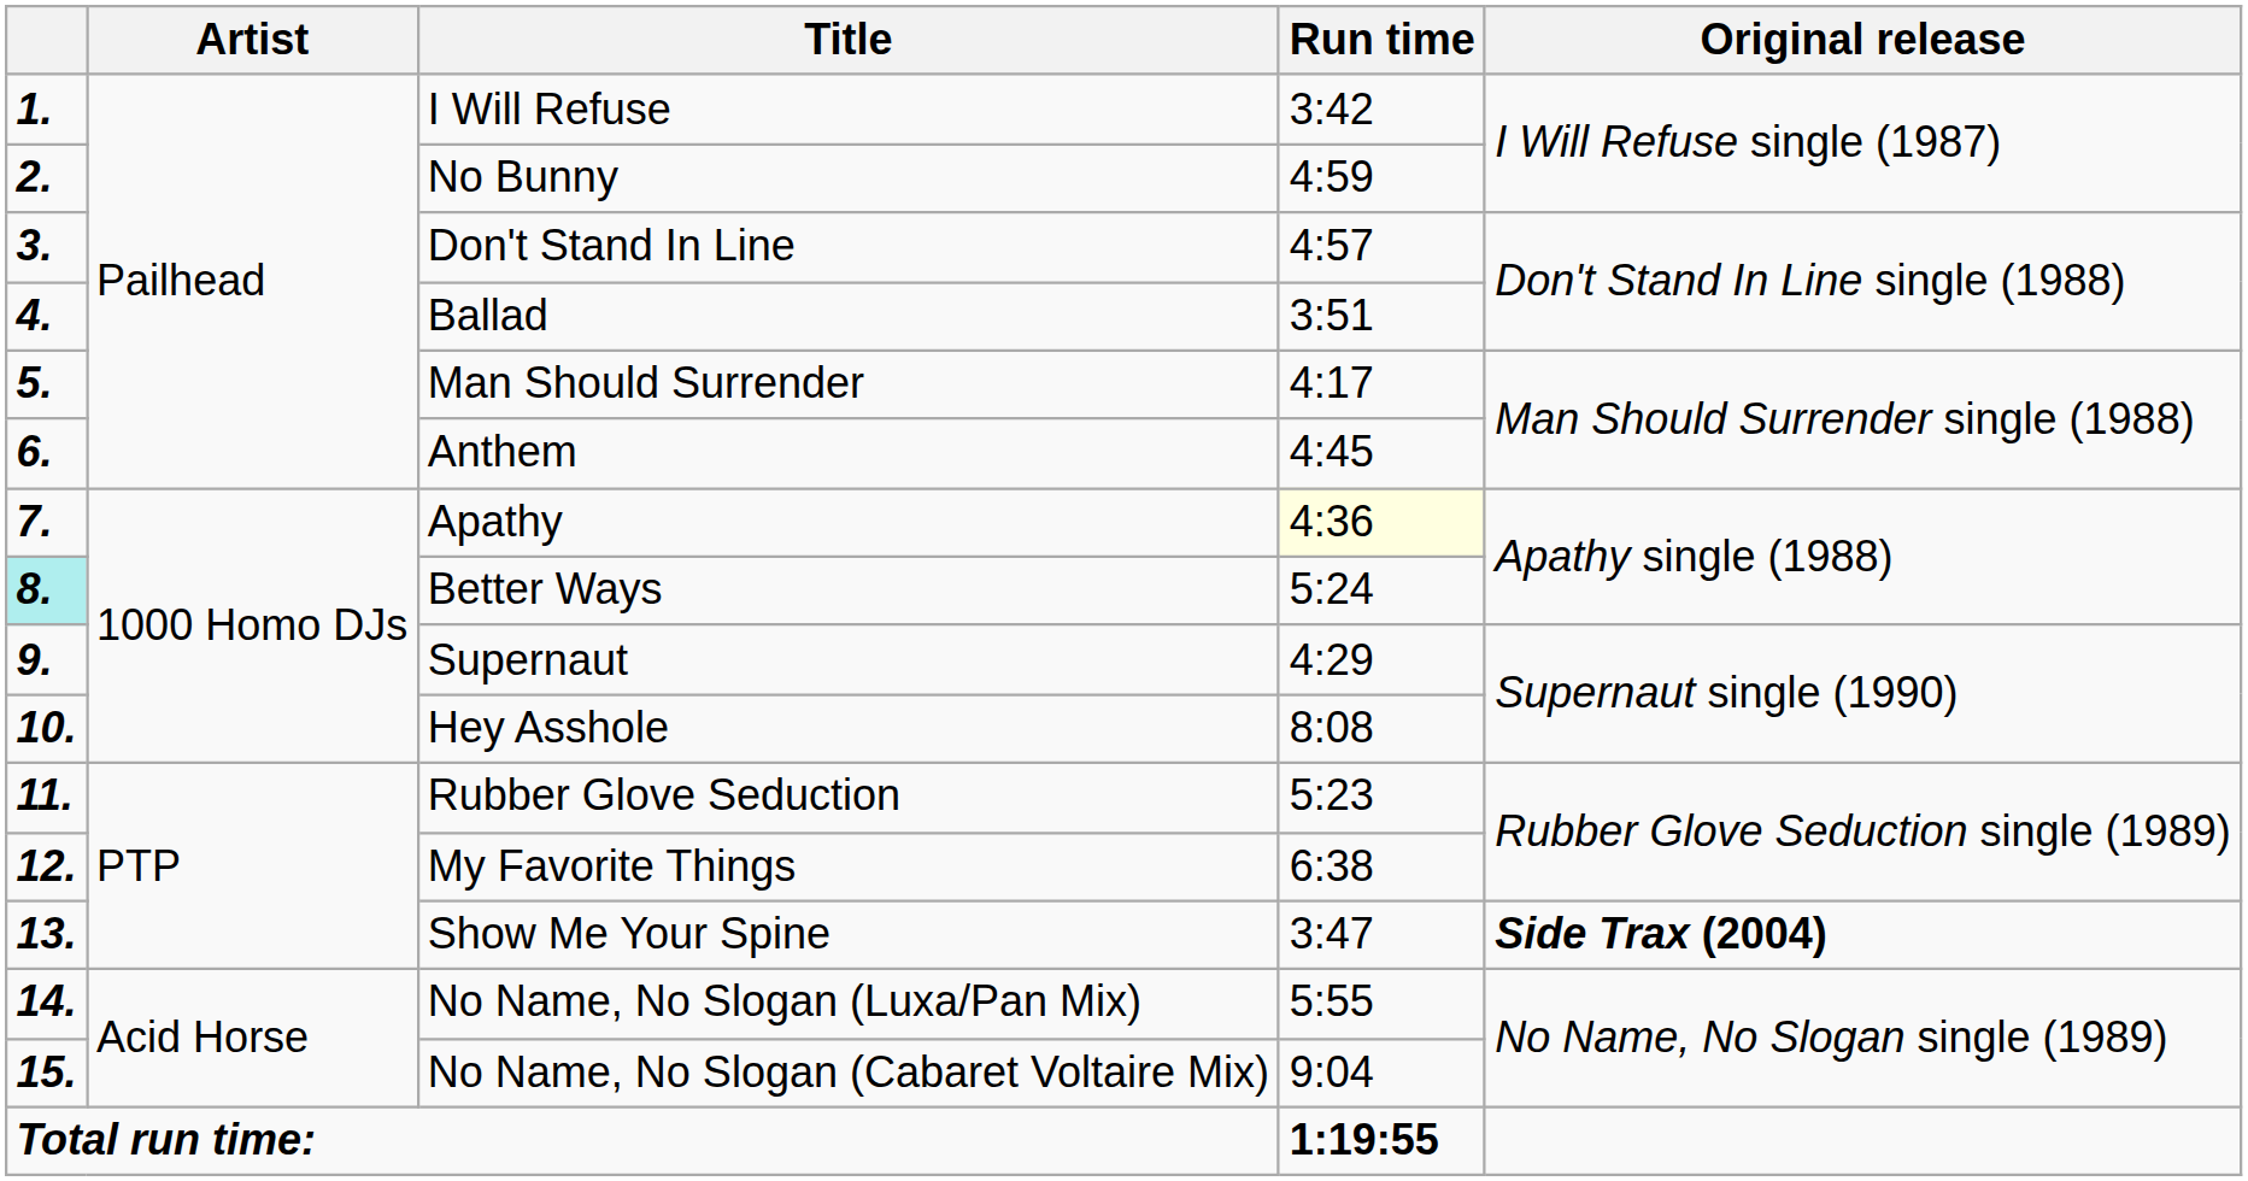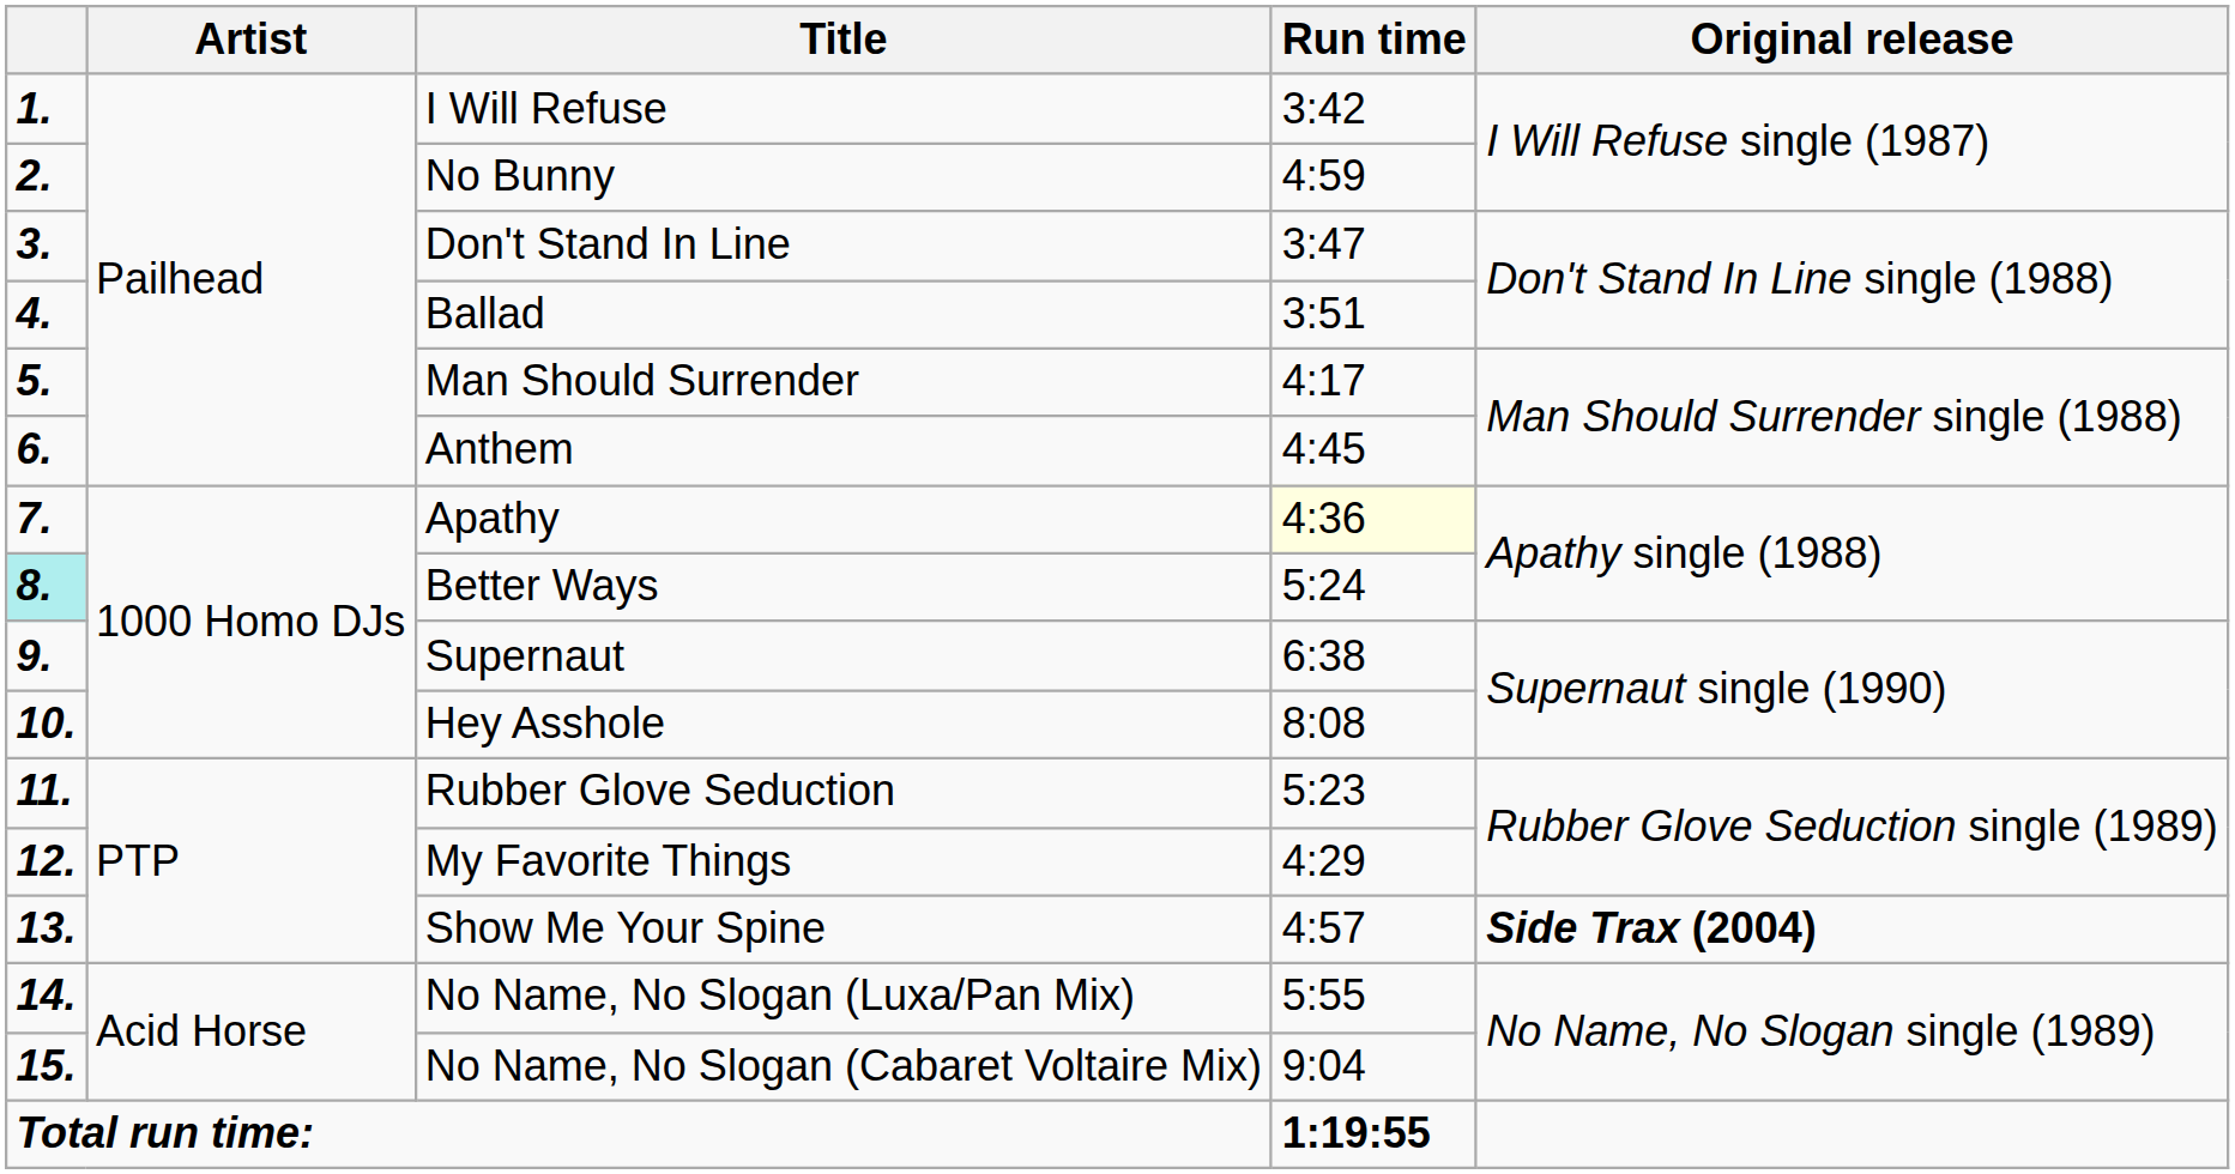Don't Stand In Line | Run time: 4:57 -> 3:47
Supernaut | Run time: 4:29 -> 6:38
My Favorite Things | Run time: 6:38 -> 4:29
Show Me Your Spine | Run time: 3:47 -> 4:57
